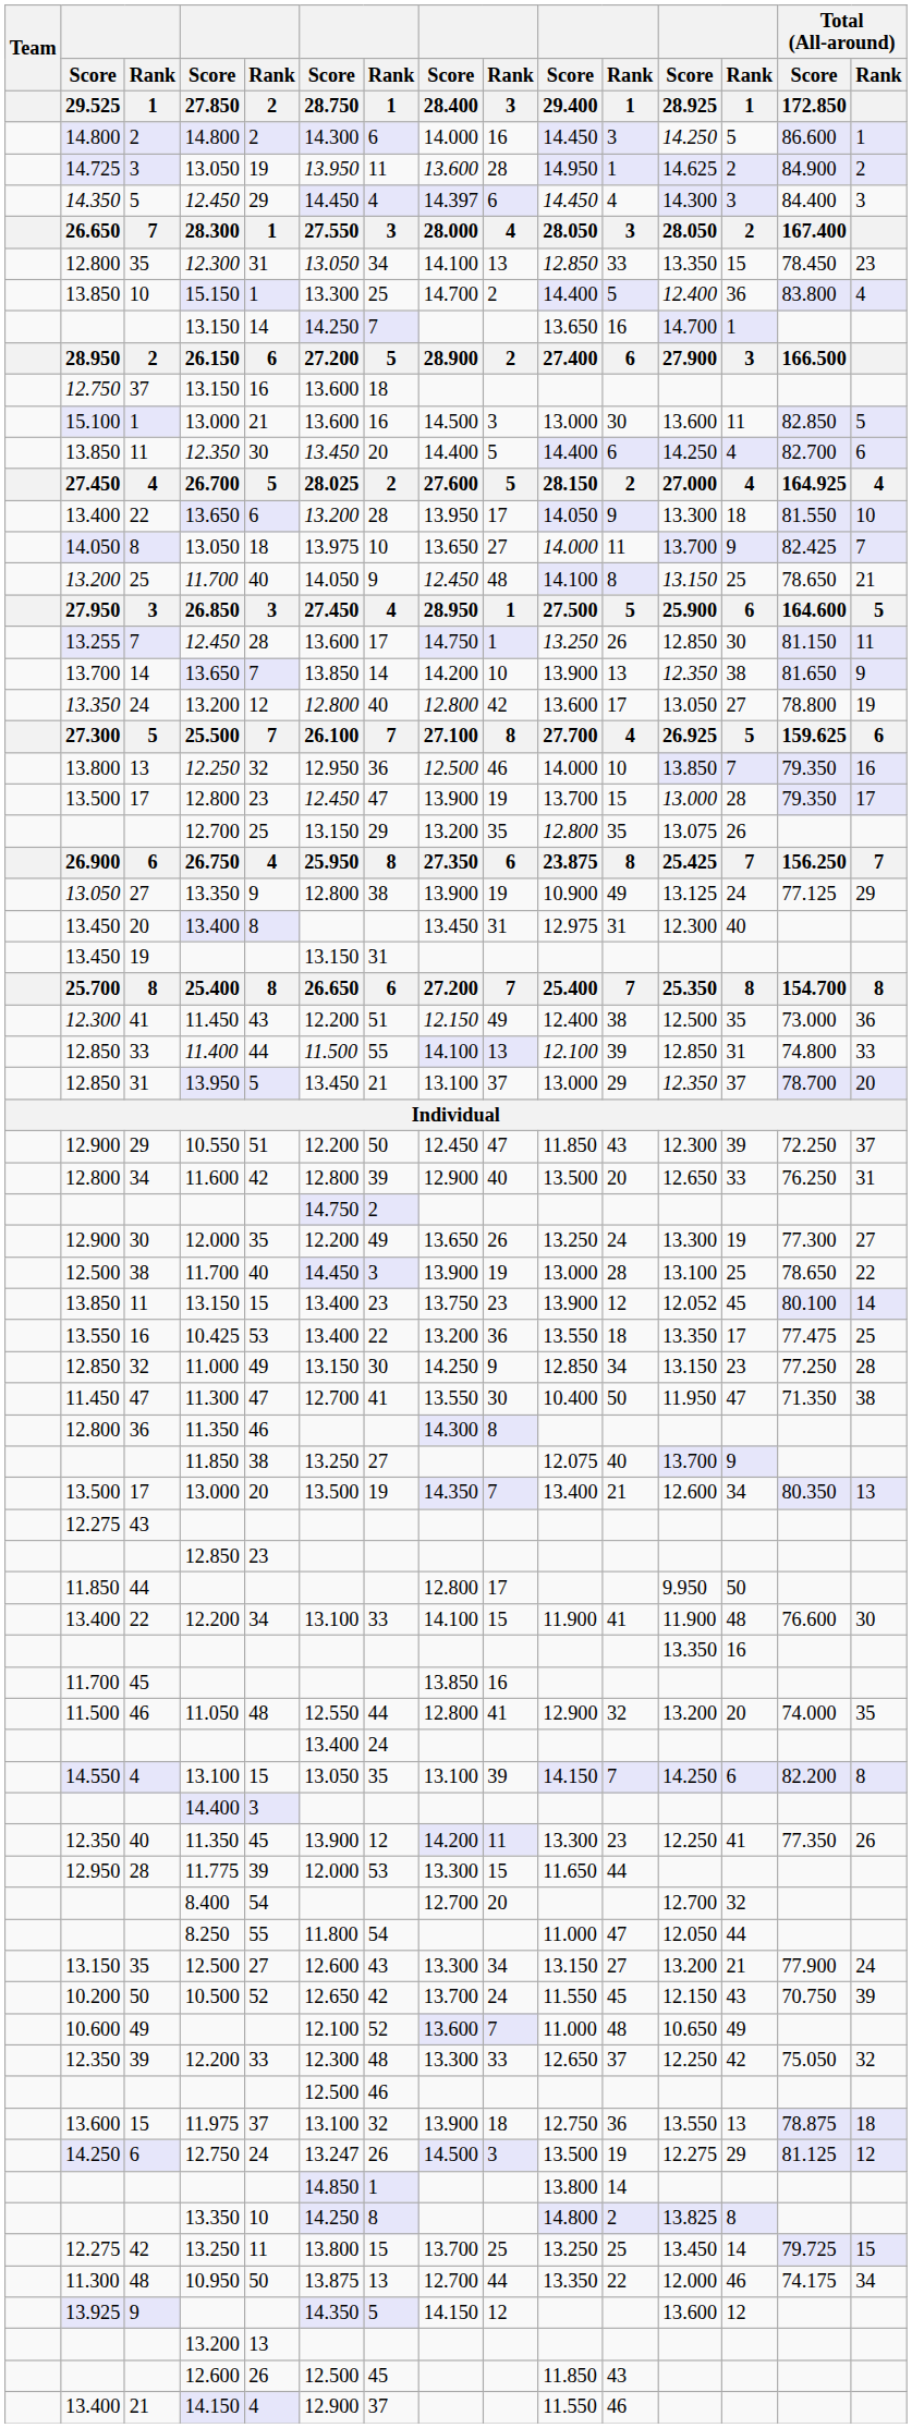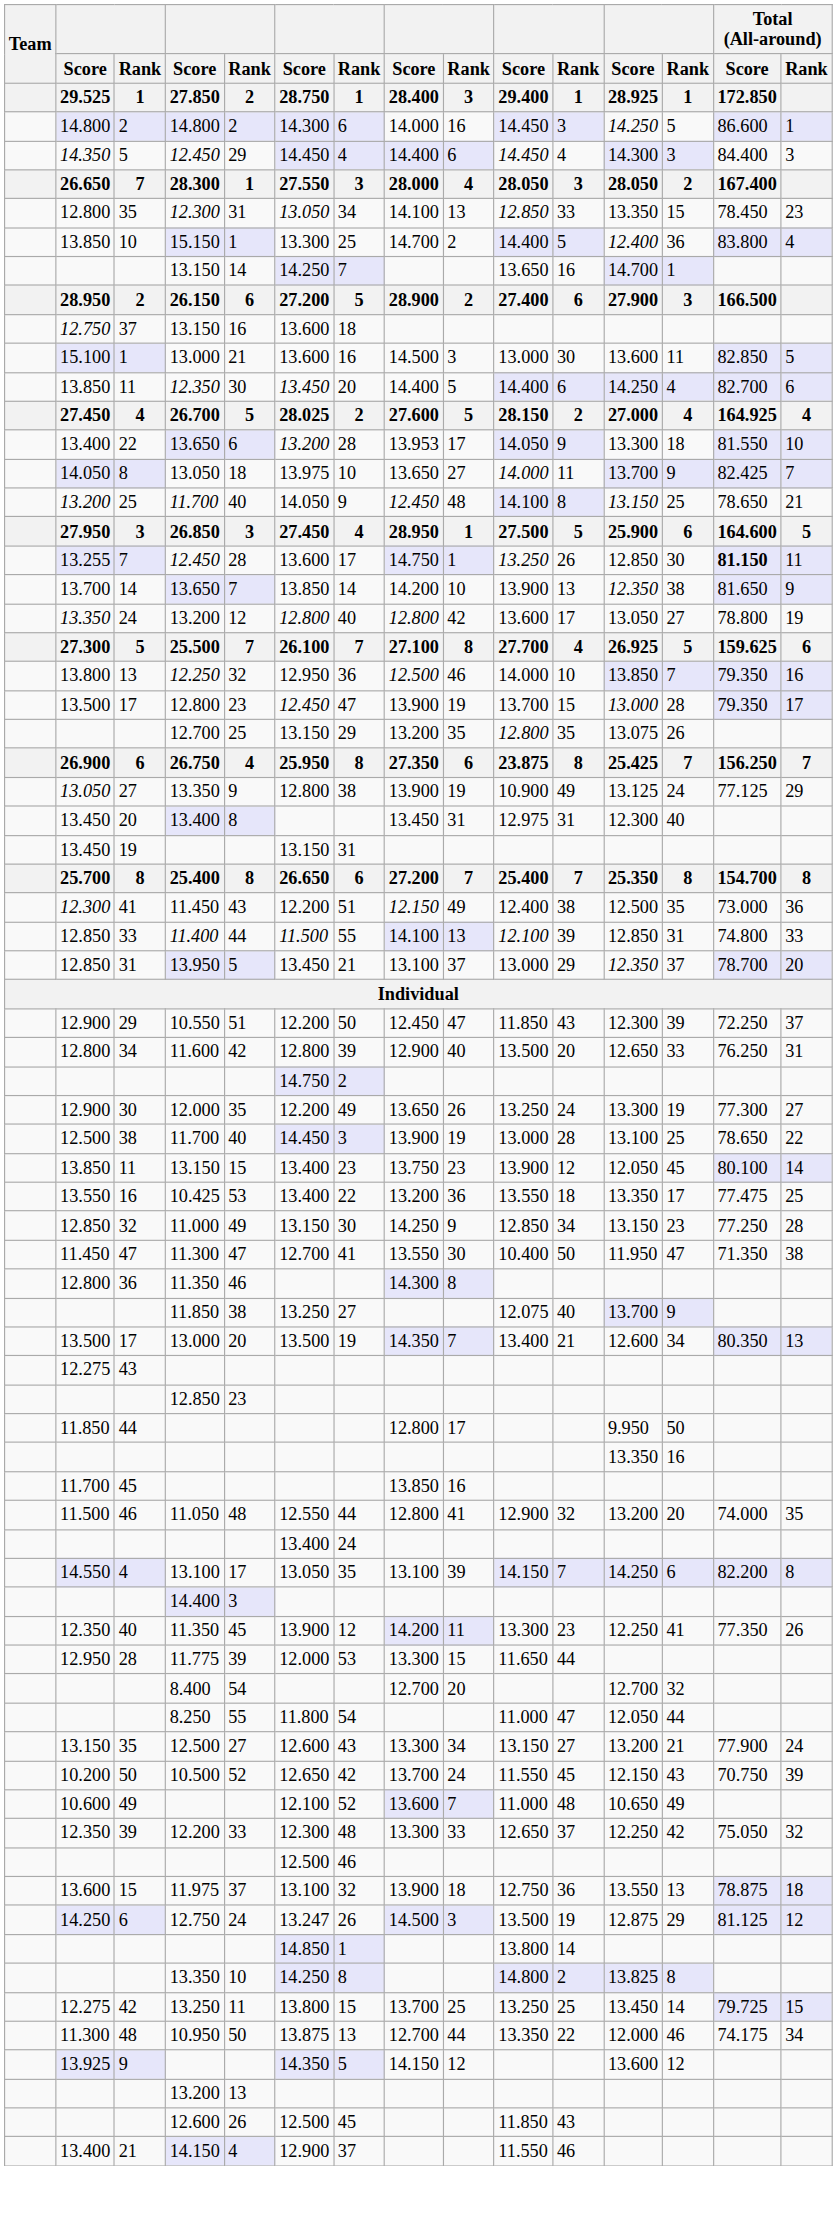- row: 14.725 | 3 | 13.050 | 19 | 13.950 | 11 | 13.600 | 28 | 14.950 | 1 | 14.625 | 2 | 84.900 | 2
5 / 12.450 | Score / 28.400: 14.397 -> 14.400
22 / 13.650 | Score / 28.400: 13.950 -> 13.953
7 / 12.450 | Total (All-around) / Score / 172.850: normal -> bold
11 / 13.150 | Score / 28.925: 12.052 -> 12.050
- row: 13.400 | 22 | 12.200 | 34 | 13.100 | 33 | 14.100 | 15 | 11.900 | 41 | 11.900 | 48 | 76.600 | 30
4 / 13.100 | Rank / 2: 15 -> 17
6 / 12.750 | Score / 28.925: 12.275 -> 12.875
